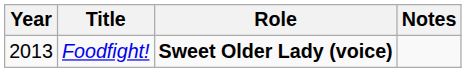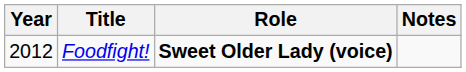Foodfight! | Year: 2013 -> 2012
